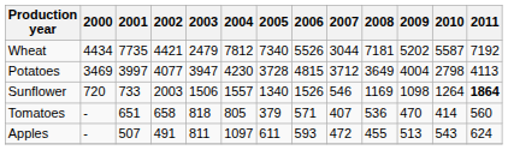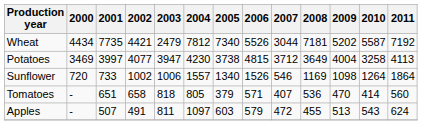Potatoes | 2005: 3728 -> 3738
Potatoes | 2010: 2798 -> 3258
Sunflower | 2002: 2003 -> 1002
Sunflower | 2003: 1506 -> 1006
Sunflower | 2011: bold -> normal
Apples | 2005: 611 -> 603
Apples | 2006: 593 -> 579
